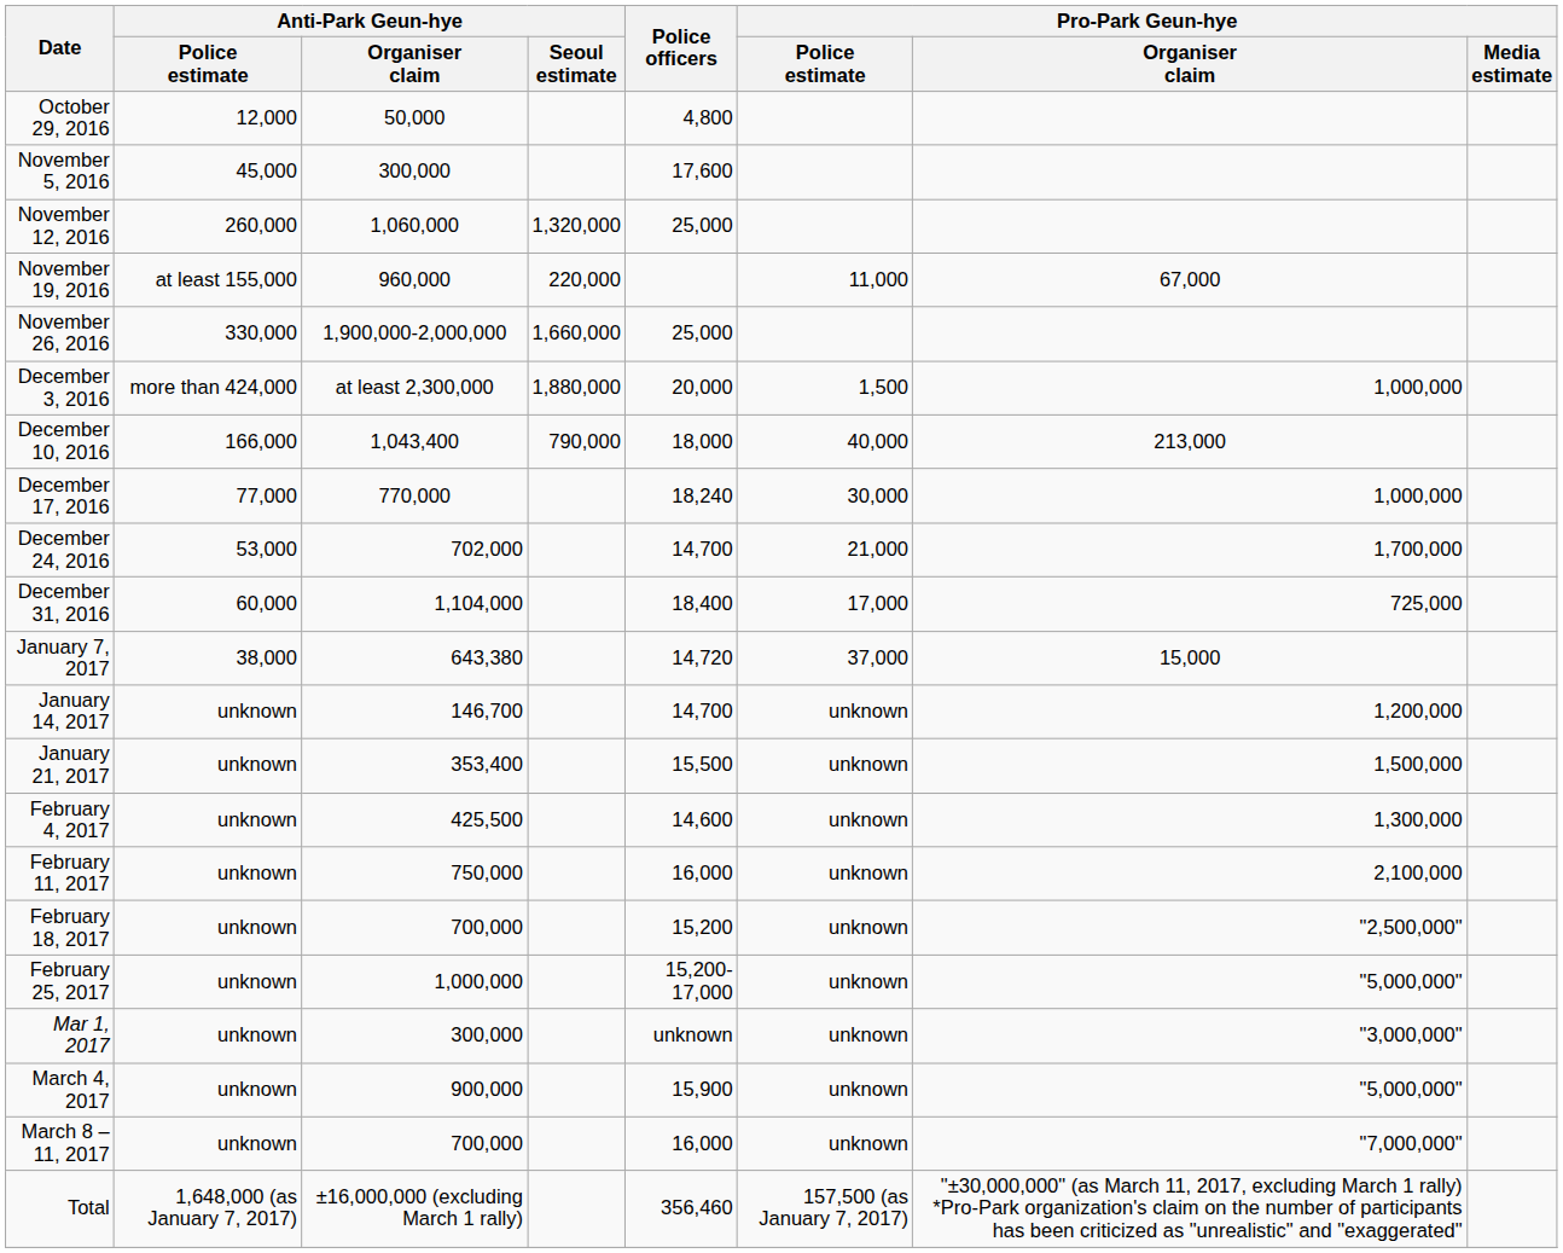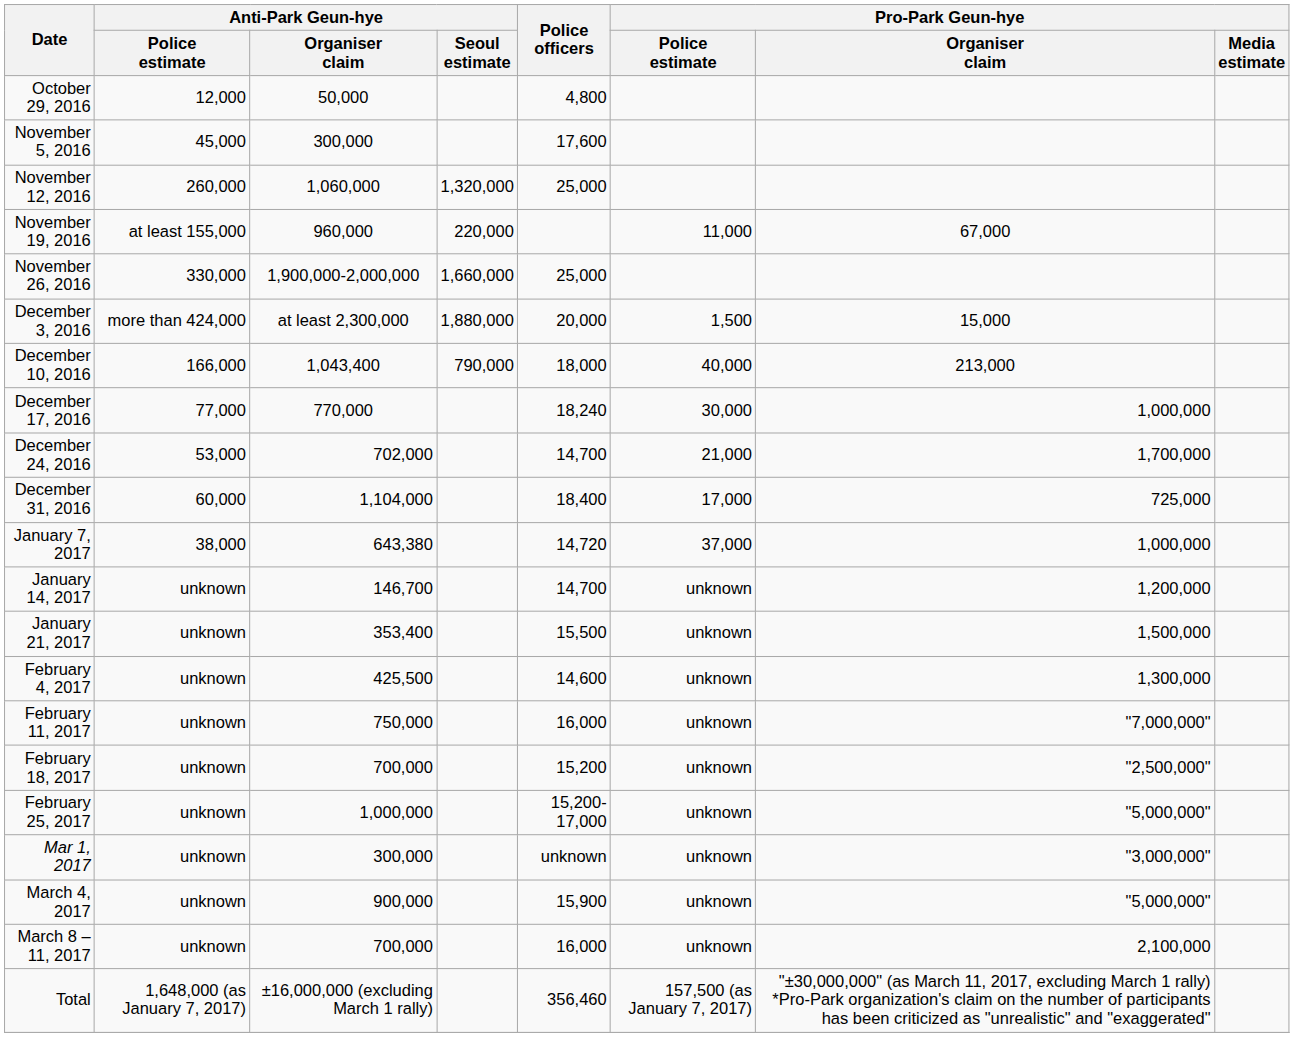December 3, 2016 | Pro-Park Geun-hye / Organiser claim: 1,000,000 -> 15,000
January 7, 2017 | Pro-Park Geun-hye / Organiser claim: 15,000 -> 1,000,000
February 11, 2017 | Pro-Park Geun-hye / Organiser claim: 2,100,000 -> "7,000,000"
March 8 – 11, 2017 | Pro-Park Geun-hye / Organiser claim: "7,000,000" -> 2,100,000
